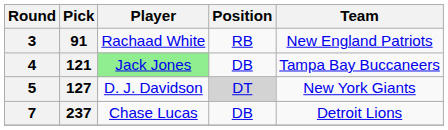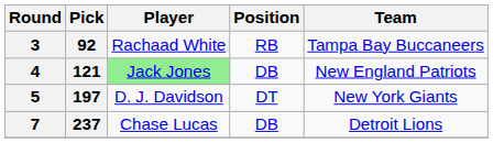3 | Pick: 91 -> 92
3 | Team: New England Patriots -> Tampa Bay Buccaneers
4 | Team: Tampa Bay Buccaneers -> New England Patriots
5 | Pick: 127 -> 197
5 | Position: lightgrey background -> no background
